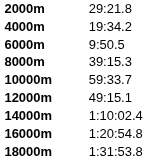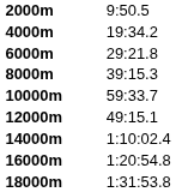2000m | column 2: 29:21.8 -> 9:50.5
6000m | column 2: 9:50.5 -> 29:21.8
